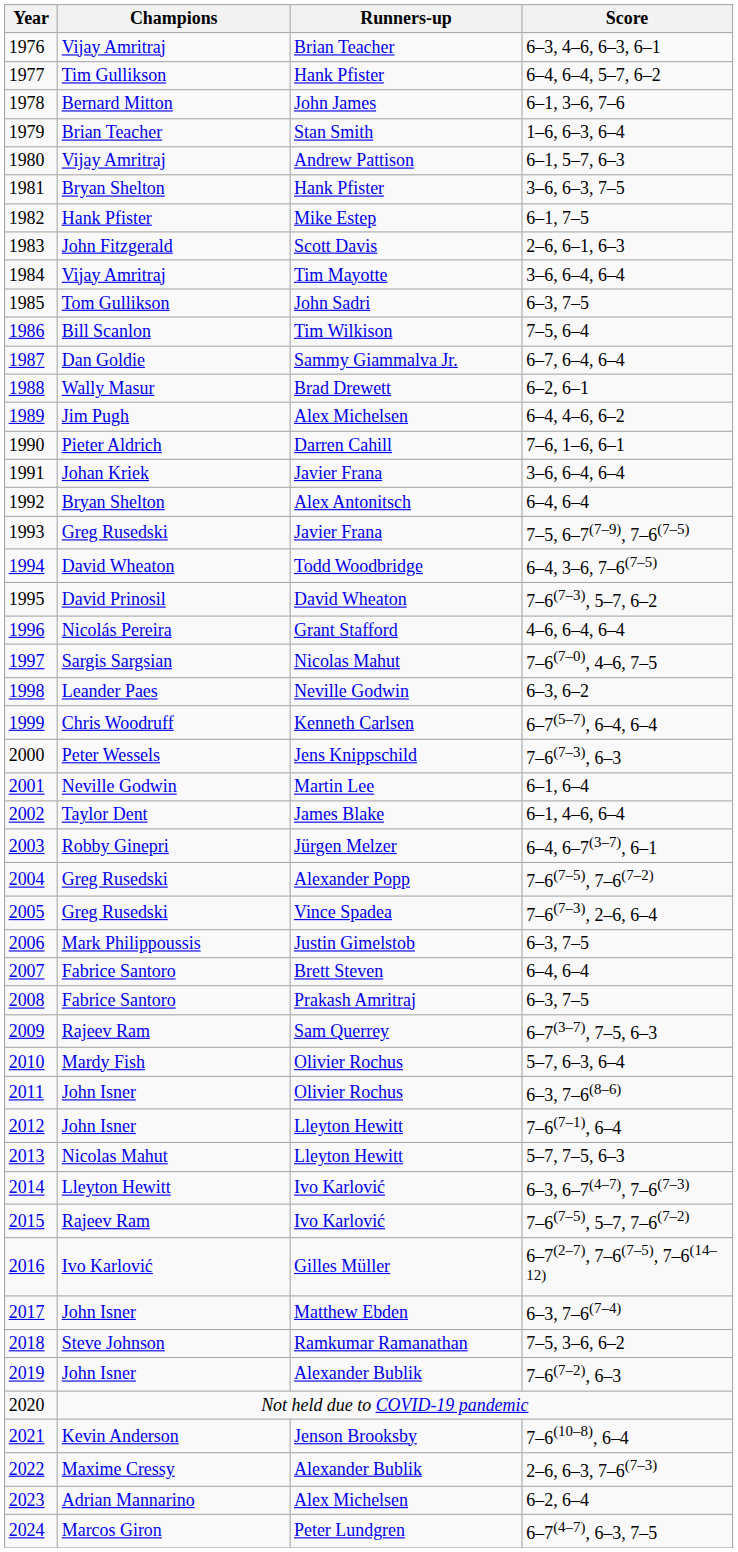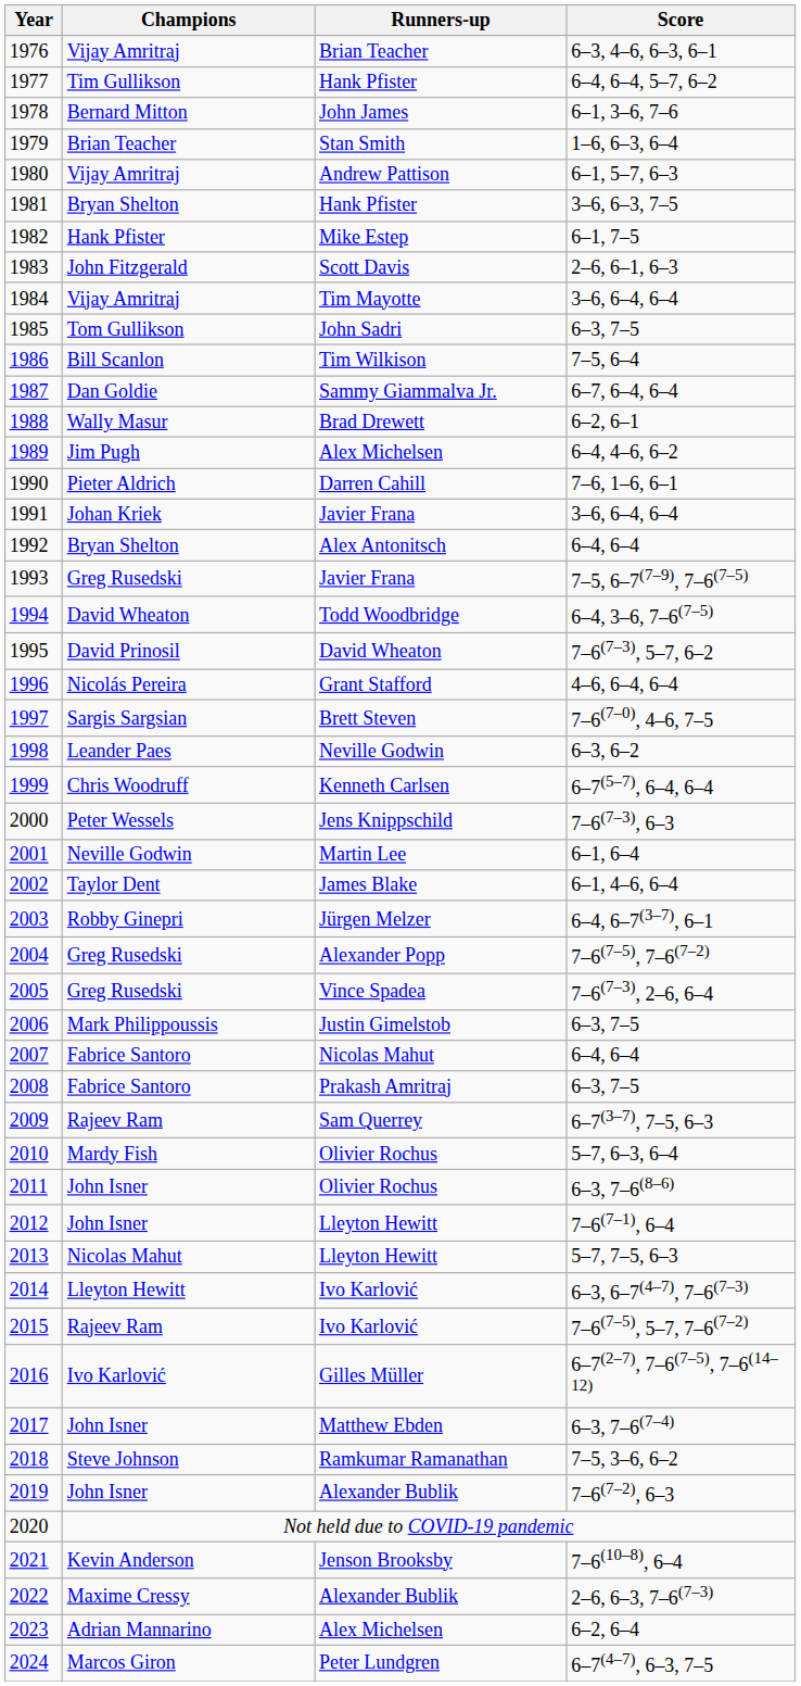1997 | Runners-up: Nicolas Mahut -> Brett Steven
2007 | Runners-up: Brett Steven -> Nicolas Mahut
